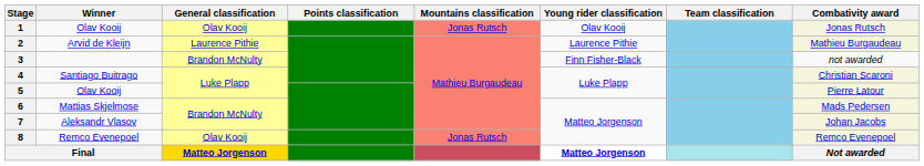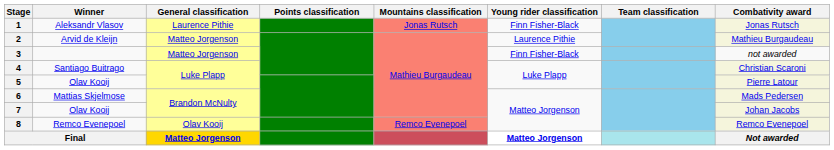1 | Winner: Olav Kooij -> Aleksandr Vlasov
1 | General classification: Olav Kooij -> Laurence Pithie
1 | Young rider classification: Olav Kooij -> Finn Fisher-Black
2 | General classification: Laurence Pithie -> Matteo Jorgenson
3 | General classification: Brandon McNulty -> Matteo Jorgenson
7 | Winner: Aleksandr Vlasov -> Olav Kooij
8 | Mountains classification: Jonas Rutsch -> Remco Evenepoel
